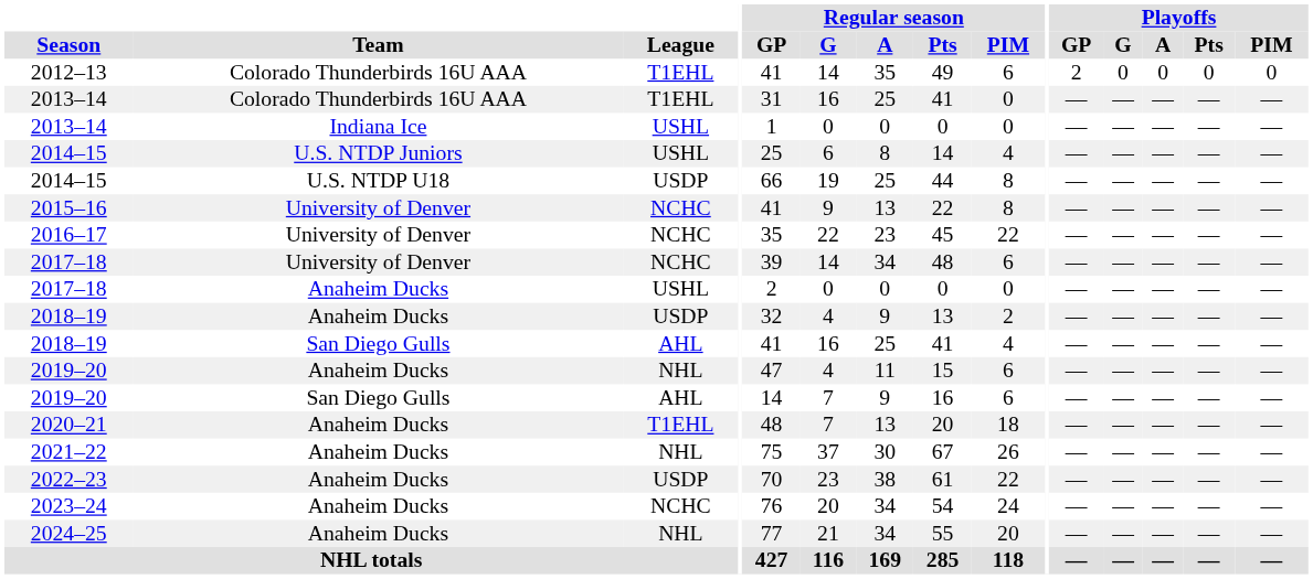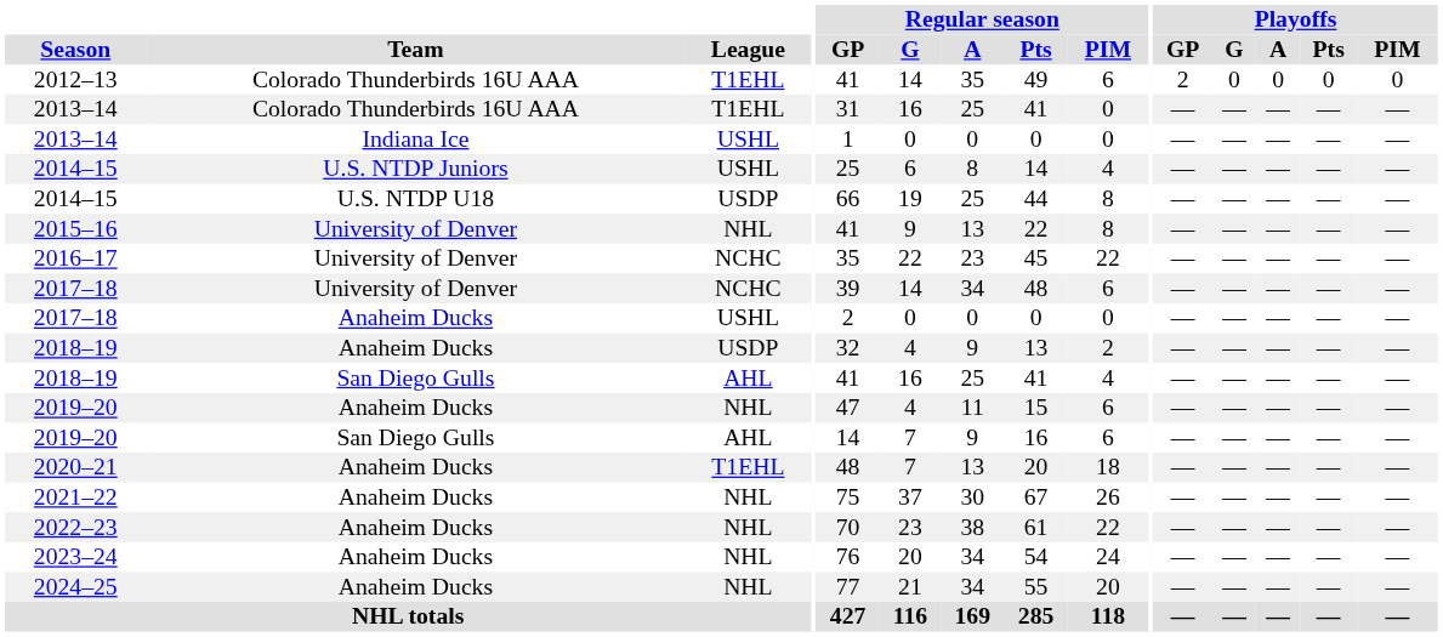2015–16 | League: NCHC -> NHL
2022–23 | League: USDP -> NHL
2023–24 | League: NCHC -> NHL
